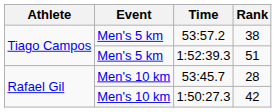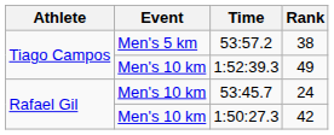1:52:39.3 | Event: Men's 5 km -> Men's 10 km
1:52:39.3 | Rank: 51 -> 49
53:45.7 | Rank: 28 -> 24
